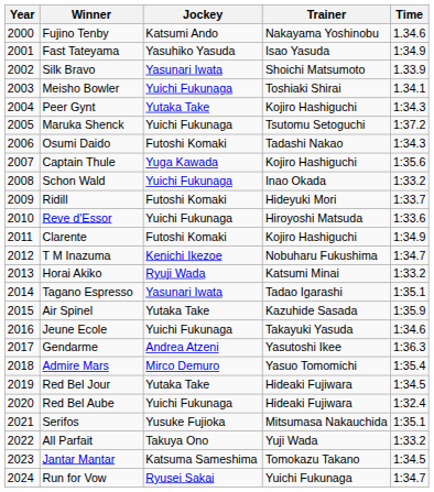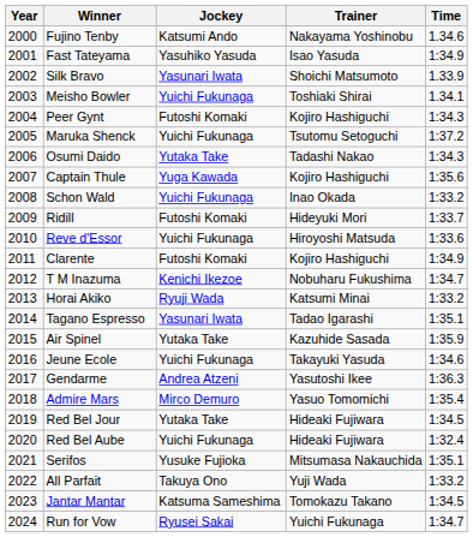Peer Gynt | Jockey: Yutaka Take -> Futoshi Komaki
Osumi Daido | Jockey: Futoshi Komaki -> Yutaka Take
